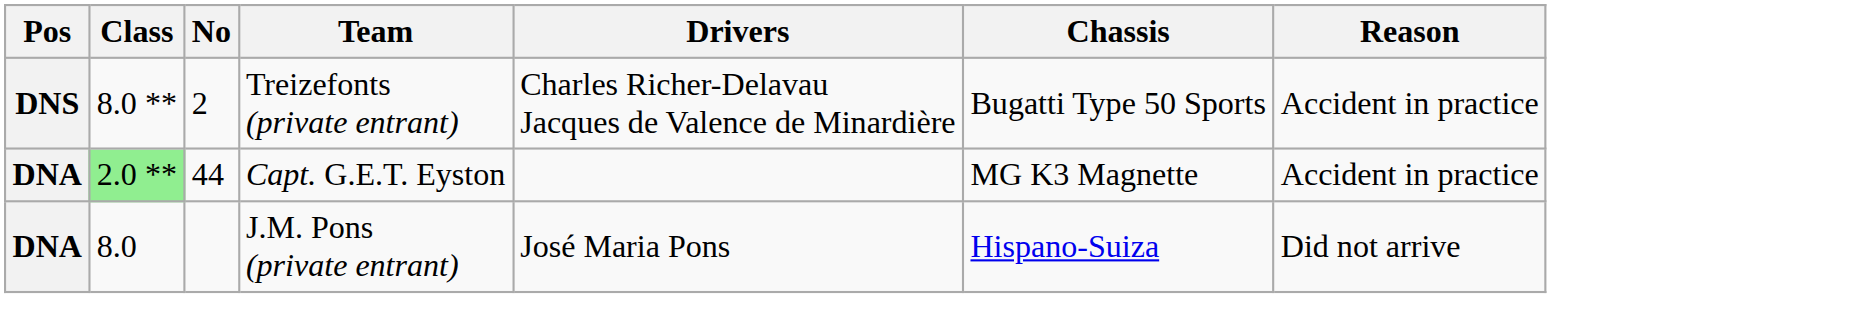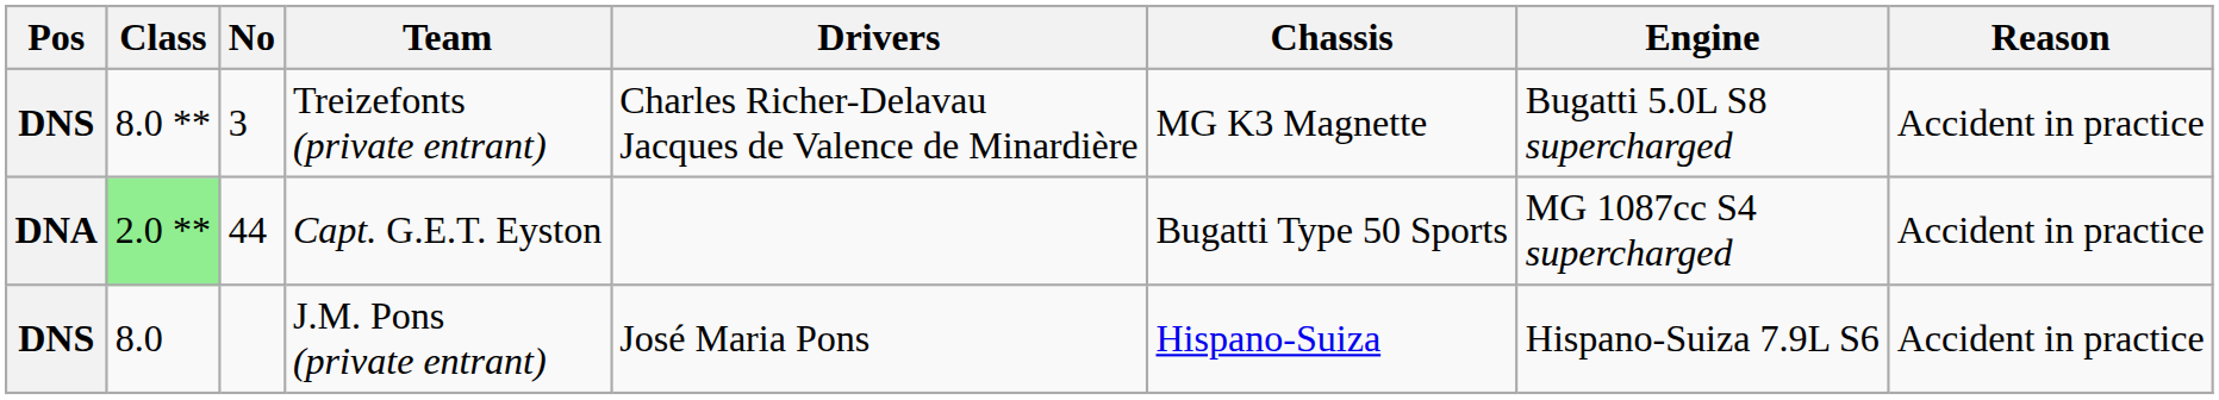+ column: Engine | Bugatti 5.0L S8 supercharged | MG 1087cc S4 supercharged | Hispano-Suiza 7.9L S6
Treizefonts (private entrant) | No: 2 -> 3
Treizefonts (private entrant) | Chassis: Bugatti Type 50 Sports -> MG K3 Magnette
Capt. G.E.T. Eyston | Chassis: MG K3 Magnette -> Bugatti Type 50 Sports
J.M. Pons (private entrant) | Pos: DNA -> DNS
J.M. Pons (private entrant) | Reason: Did not arrive -> Accident in practice
